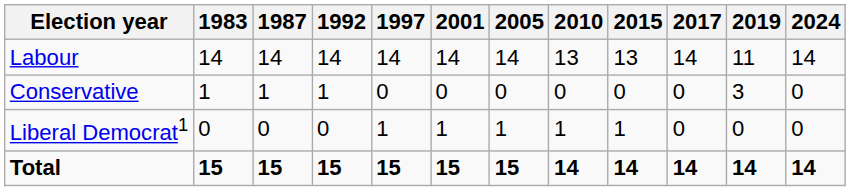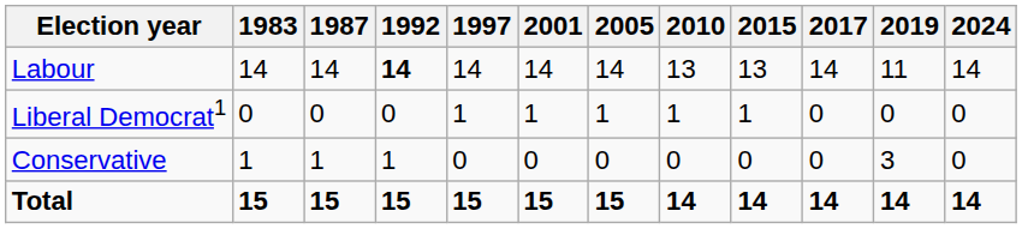Labour | 1992: normal -> bold
rows swapped: Conservative <-> Liberal Democrat1
